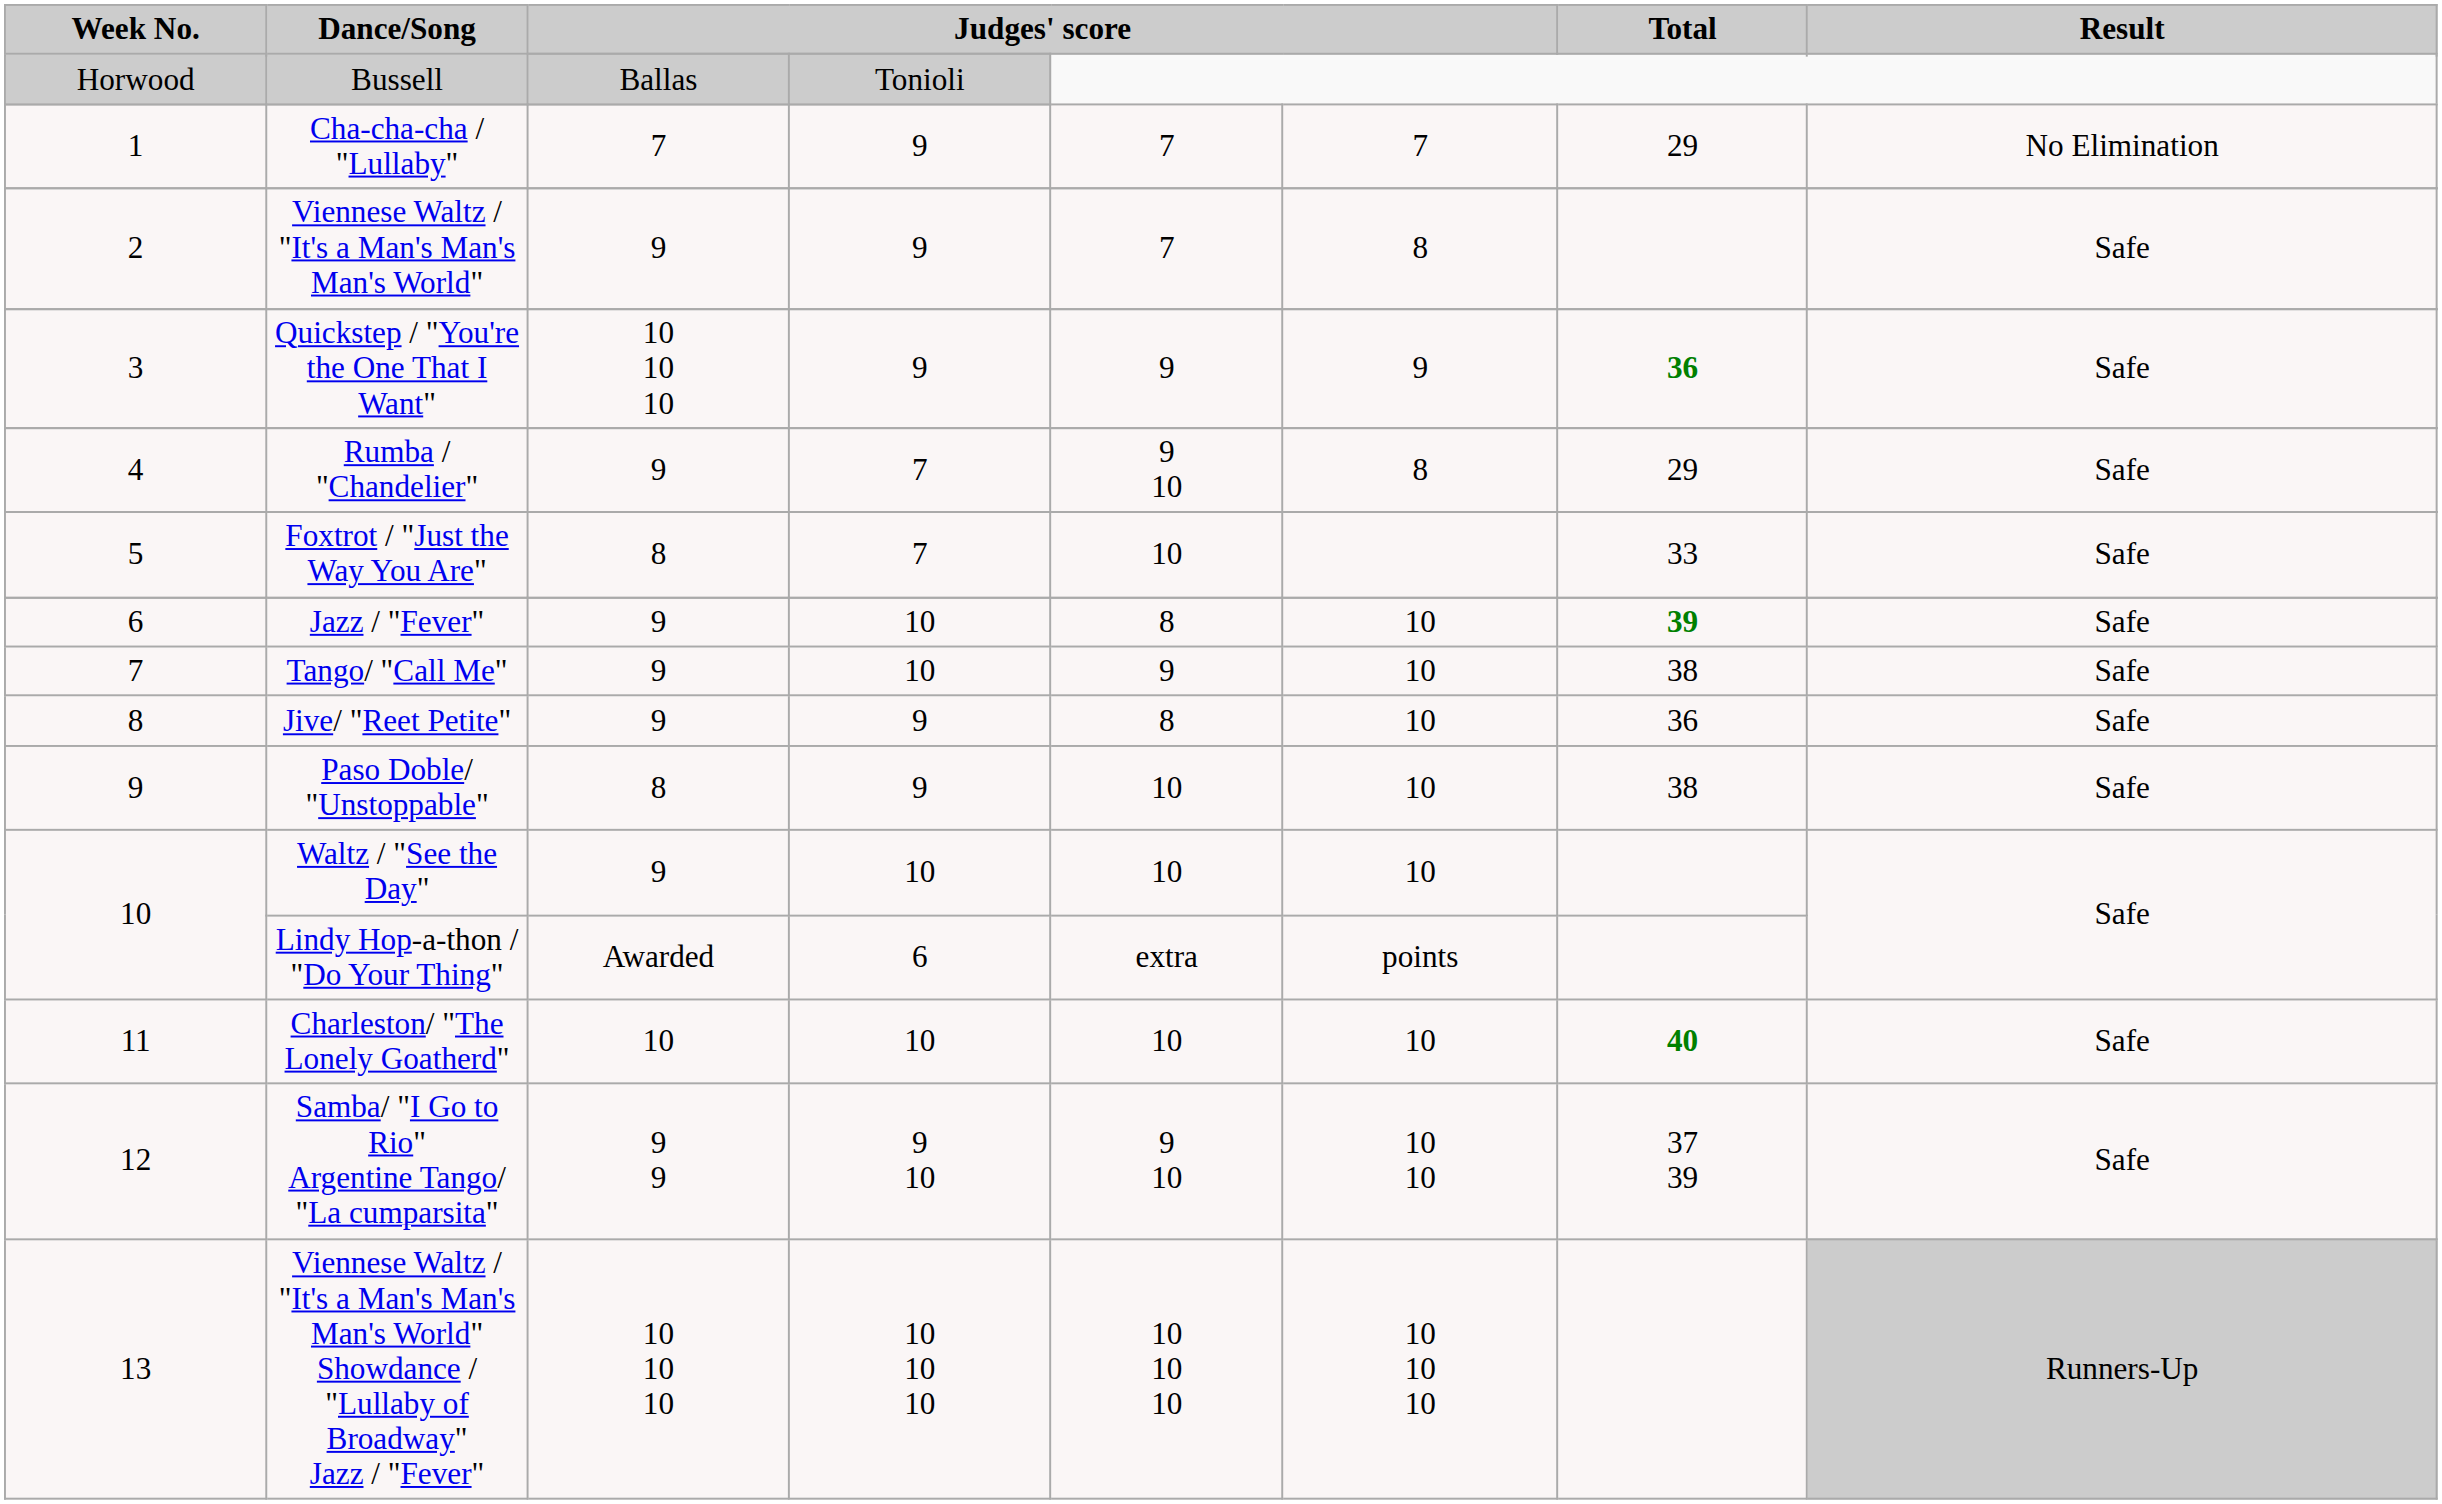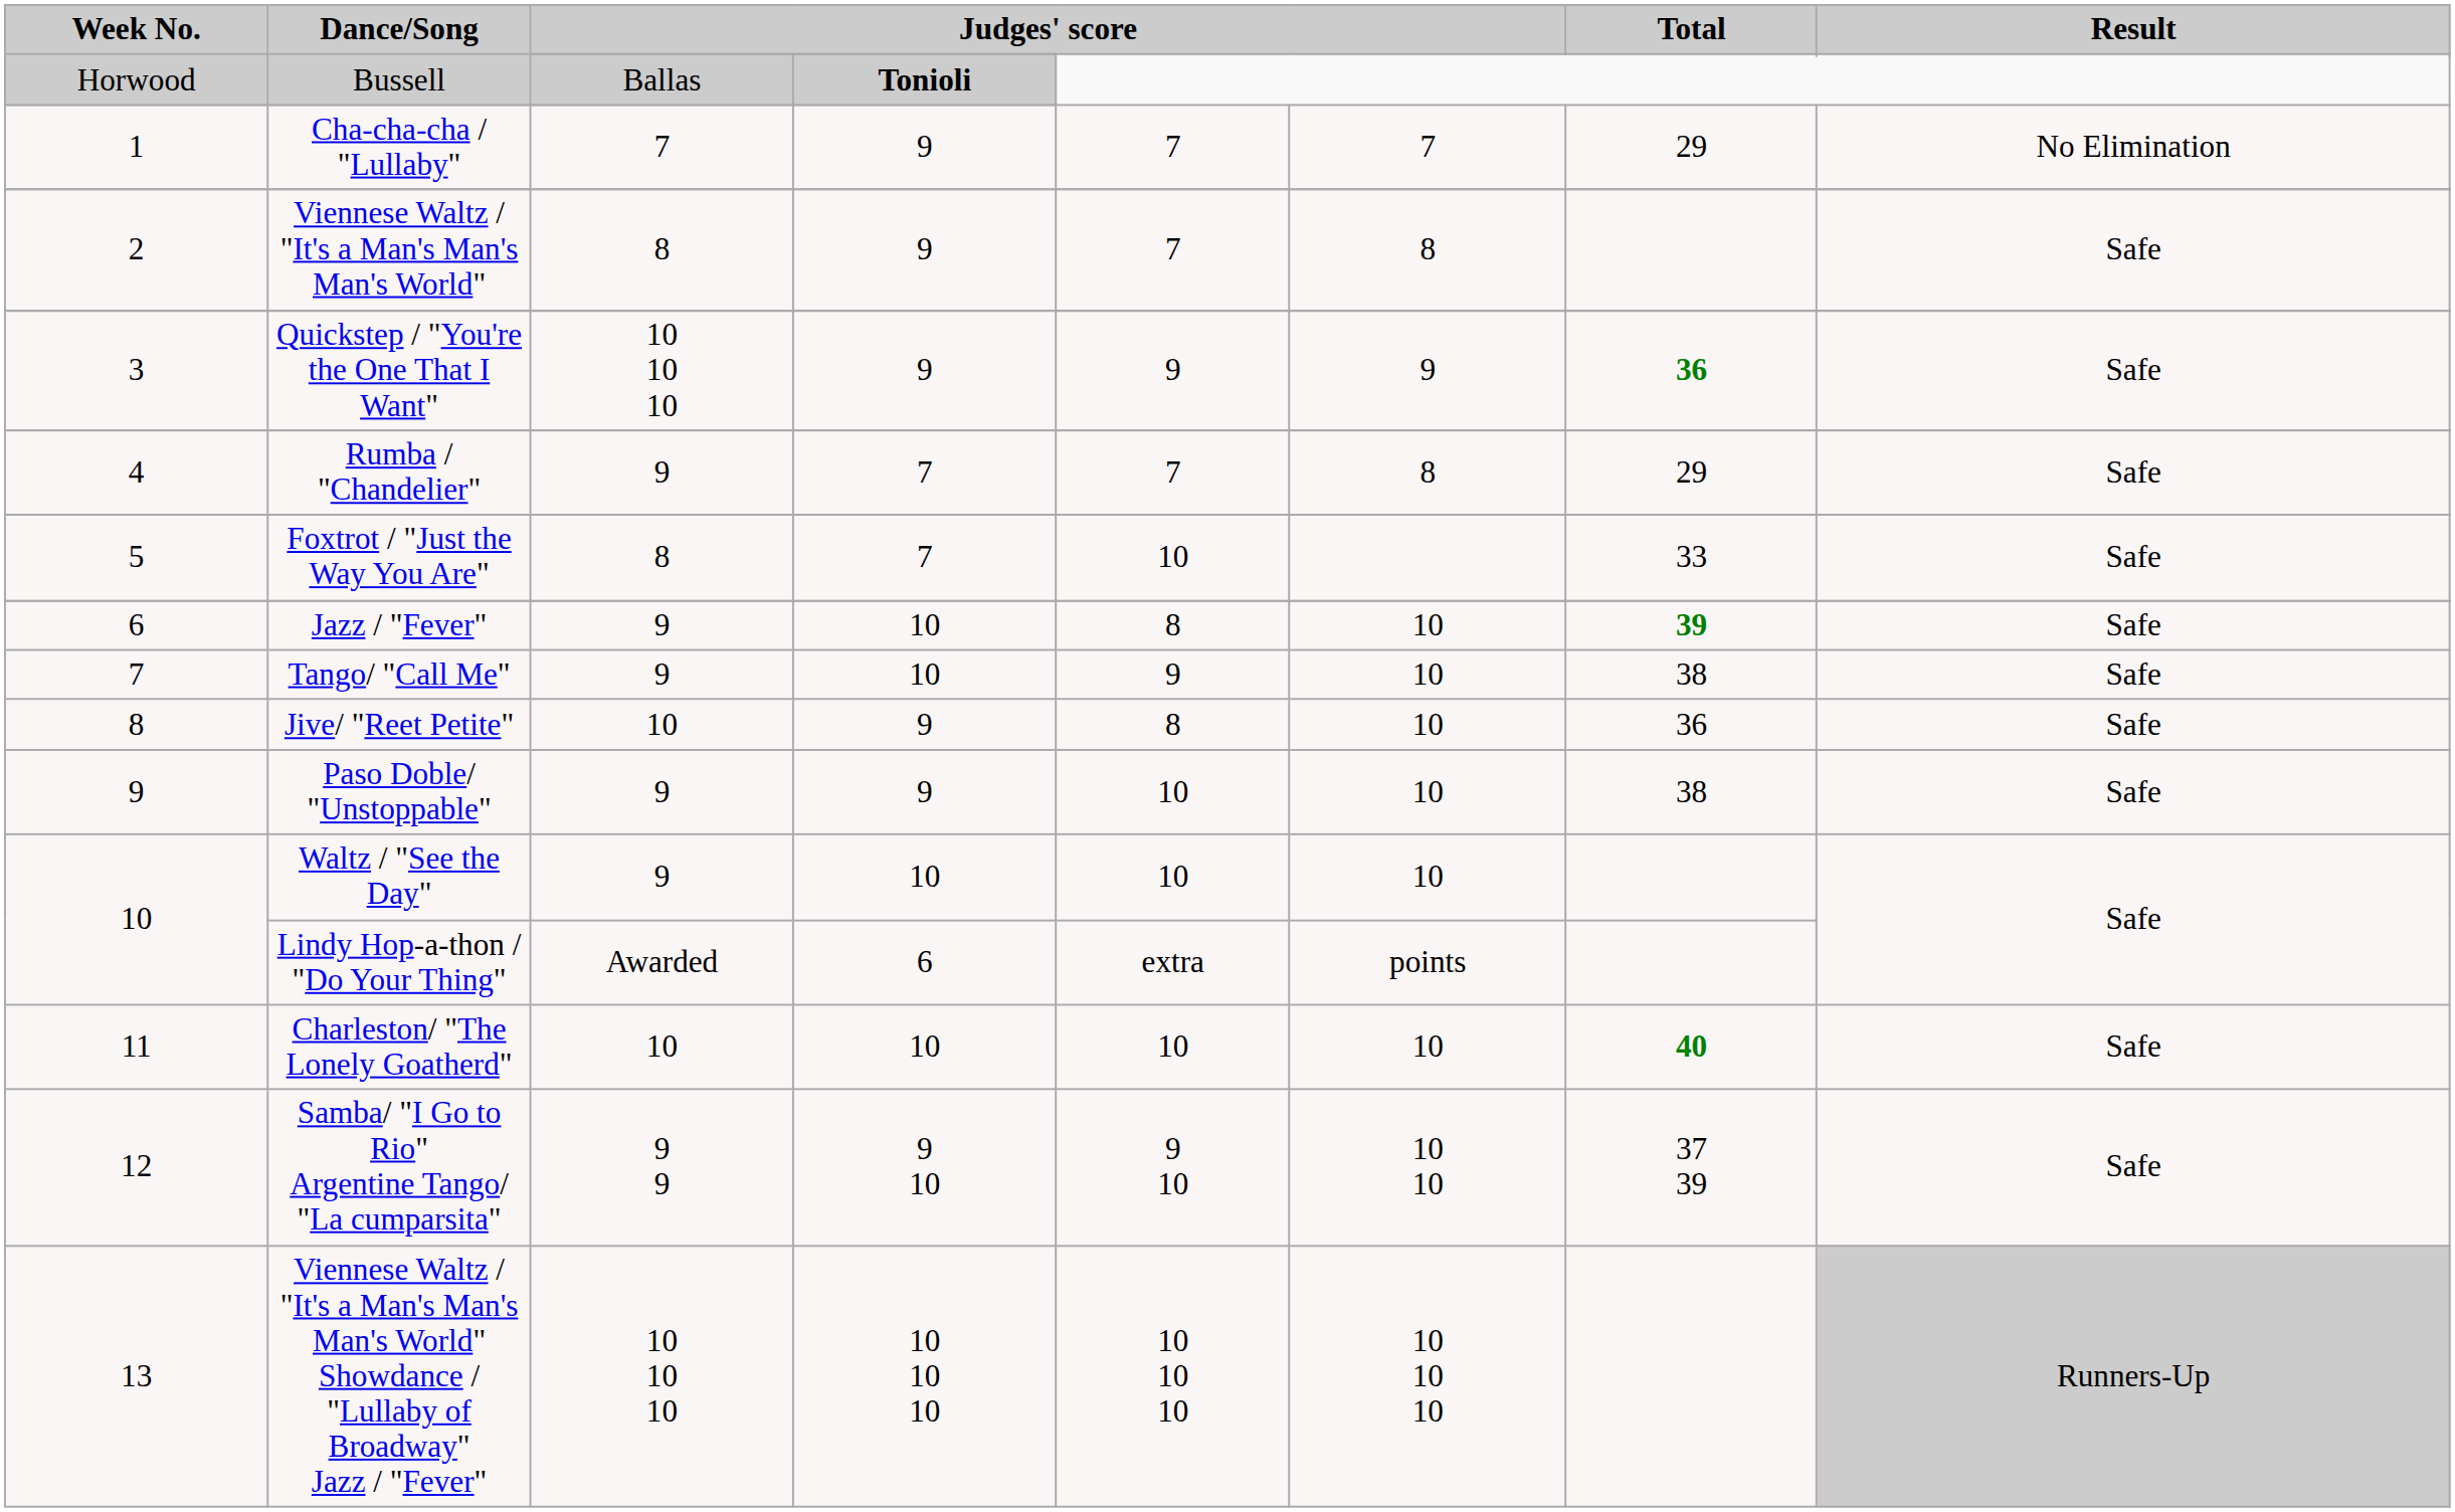Bussell | column 4: normal -> bold
Viennese Waltz / "It's a Man's Man's Man's World" | column 3: 9 -> 8
Rumba / "Chandelier" | column 5: 9 10 -> 7
Jive/ "Reet Petite" | column 3: 9 -> 10
Paso Doble/ "Unstoppable" | column 3: 8 -> 9
